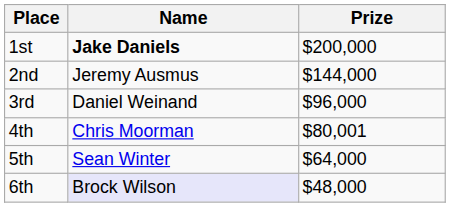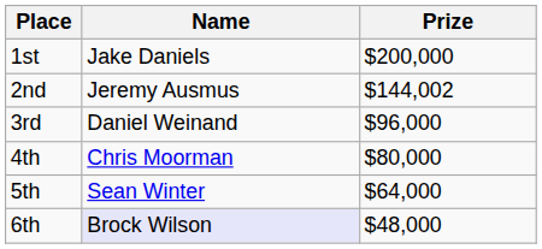1st | Name: bold -> normal
2nd | Prize: $144,000 -> $144,002
4th | Prize: $80,001 -> $80,000
